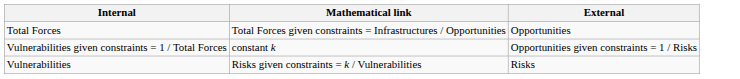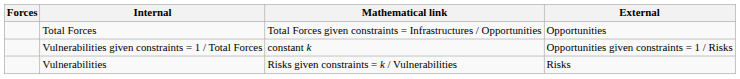+ column: Forces
